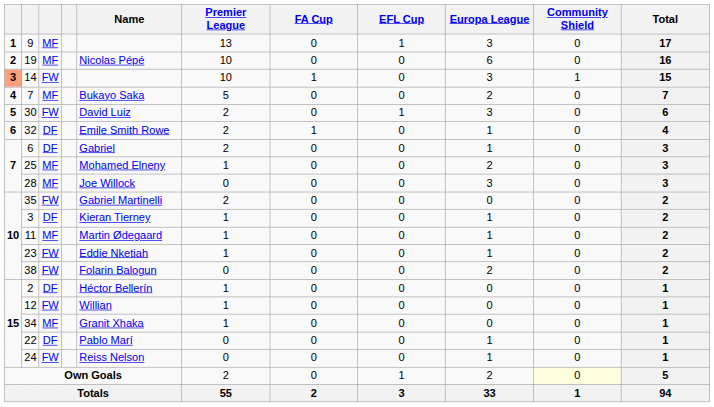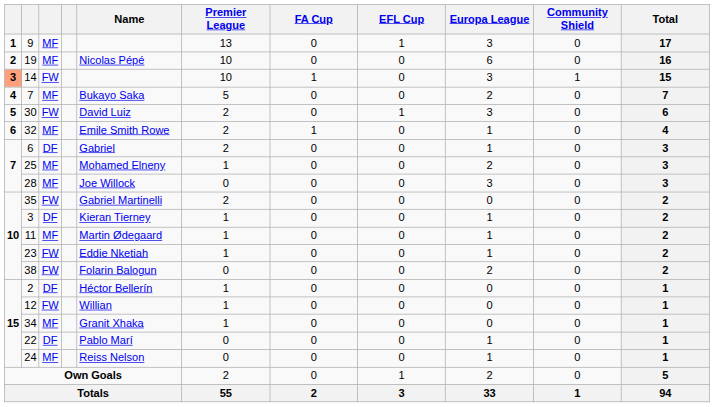32 | column 3: DF -> MF
24 | column 3: FW -> MF
Own Goals | Community Shield: lightyellow background -> no background
